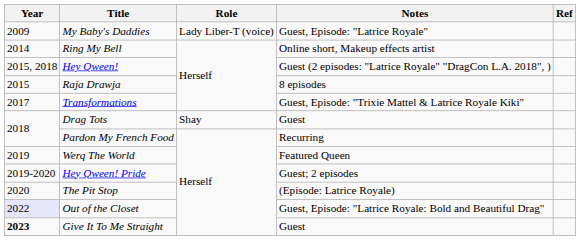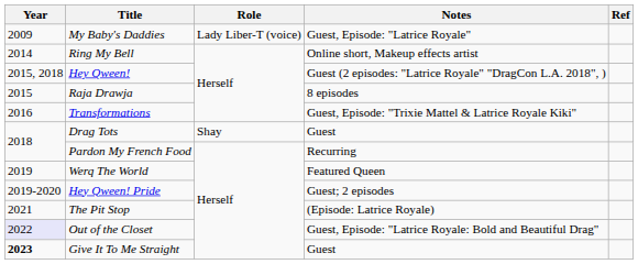Transformations | Year: 2017 -> 2016
The Pit Stop | Year: 2020 -> 2021
